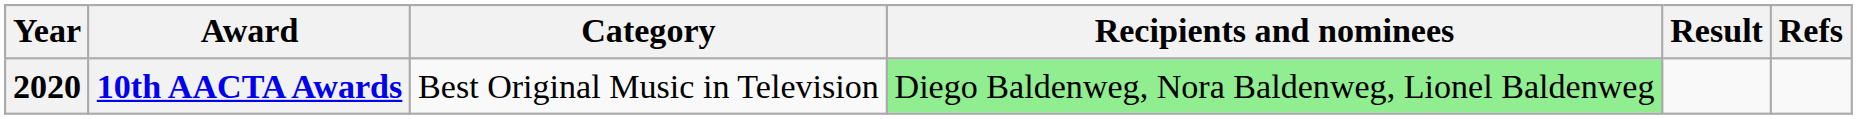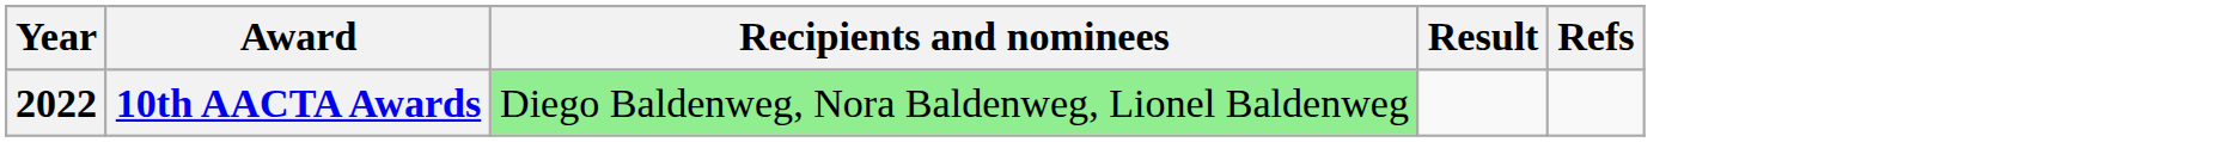- column: Category | Best Original Music in Television
10th AACTA Awards | Year: 2020 -> 2022
